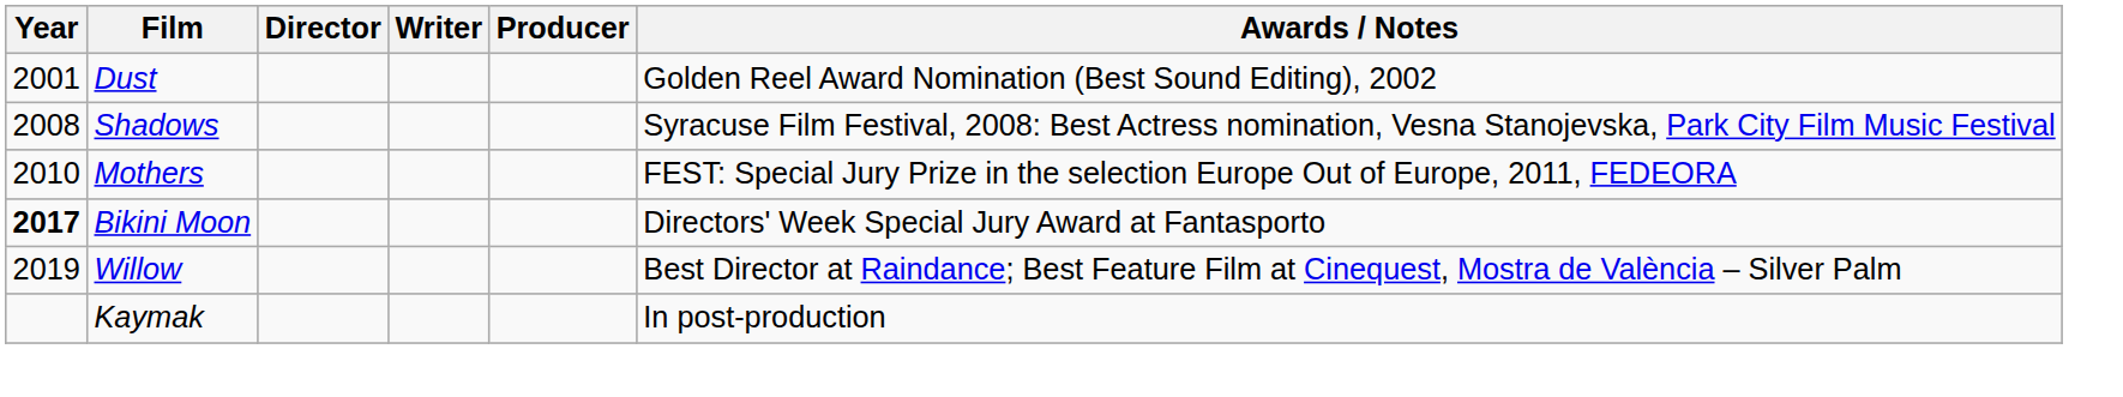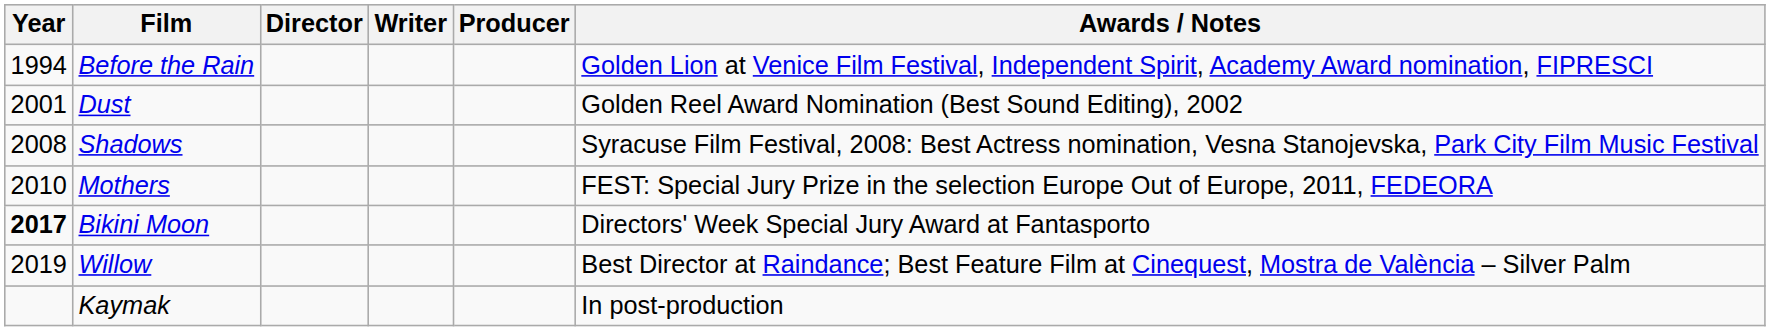+ row: 1994 | Before the Rain | Golden Lion at Venice Film Festival, Independent Spirit, Academy Award nomination, FIPRESCI
